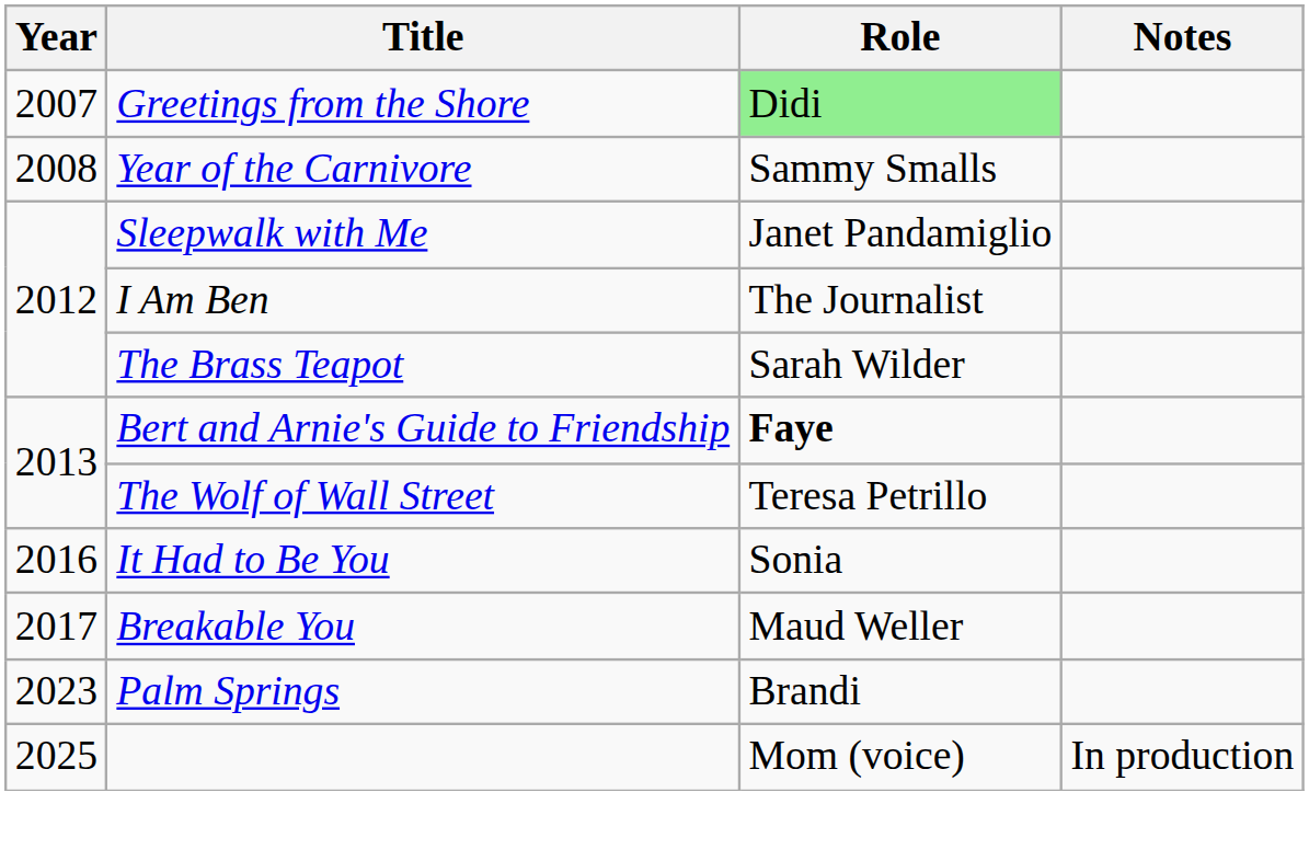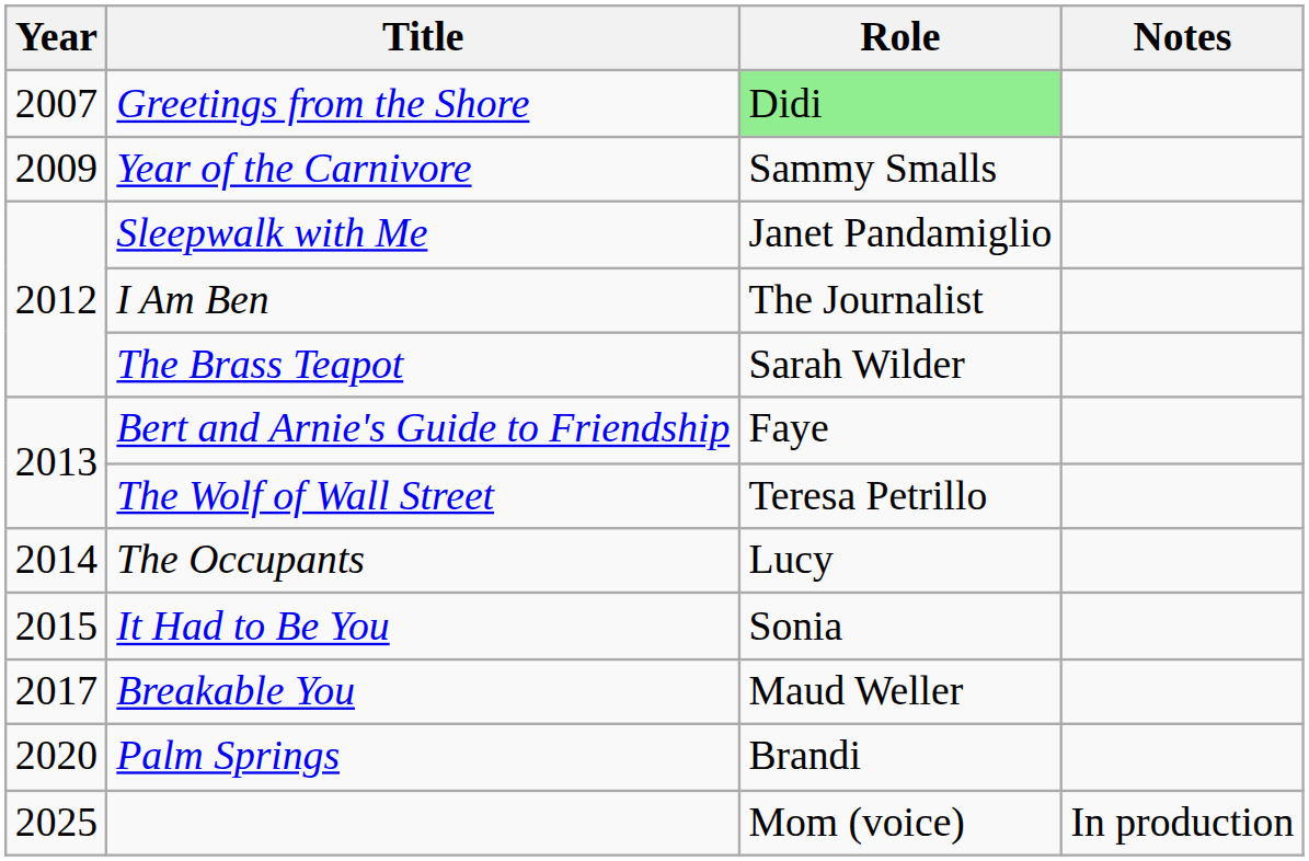Year of the Carnivore | Year: 2008 -> 2009
Bert and Arnie's Guide to Friendship | Role: bold -> normal
+ row: 2014 | The Occupants | Lucy
It Had to Be You | Year: 2016 -> 2015
Palm Springs | Year: 2023 -> 2020
